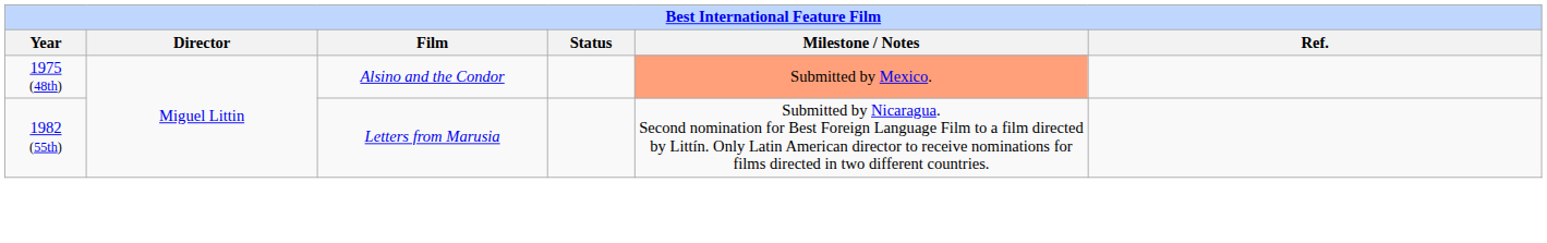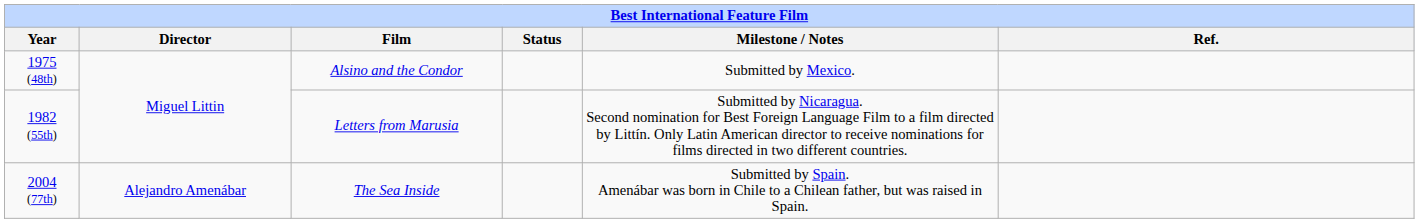1975 (48th) | Milestone / Notes: lightsalmon background -> no background
+ row: 2004 (77th) | Alejandro Amenábar | The Sea Inside | Submitted by Spain. Amenábar was born in Chile to a Chilean father, but was raised in Spain.
